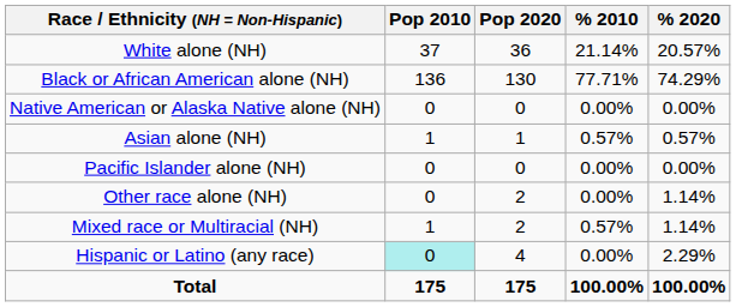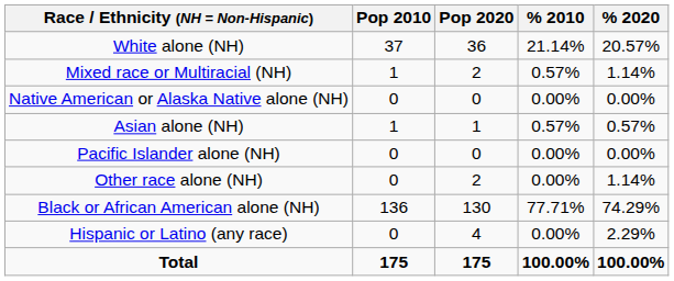rows swapped: Black or African American alone (NH) <-> Mixed race or Multiracial (NH)
Hispanic or Latino (any race) | Pop 2010: paleturquoise background -> no background
